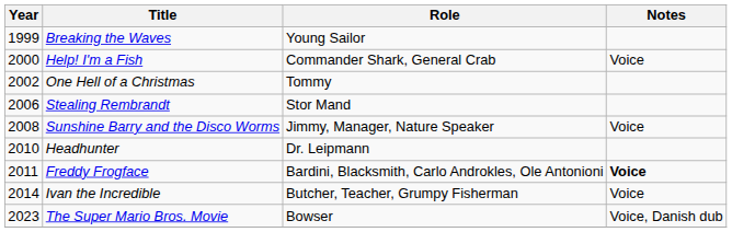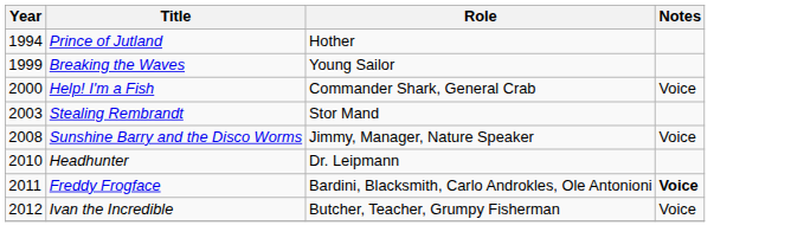+ row: 1994 | Prince of Jutland | Hother
- row: 2002 | One Hell of a Christmas | Tommy
Stealing Rembrandt | Year: 2006 -> 2003
Ivan the Incredible | Year: 2014 -> 2012
- row: 2023 | The Super Mario Bros. Movie | Bowser | Voice, Danish dub
